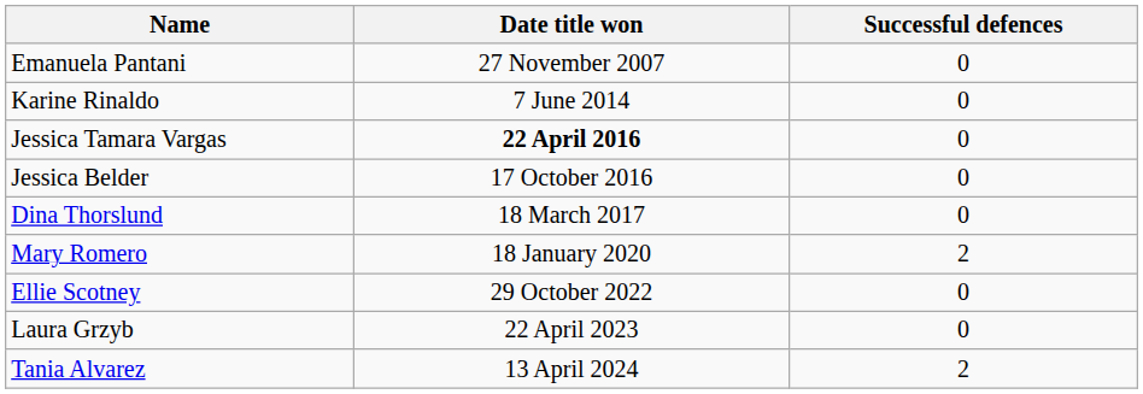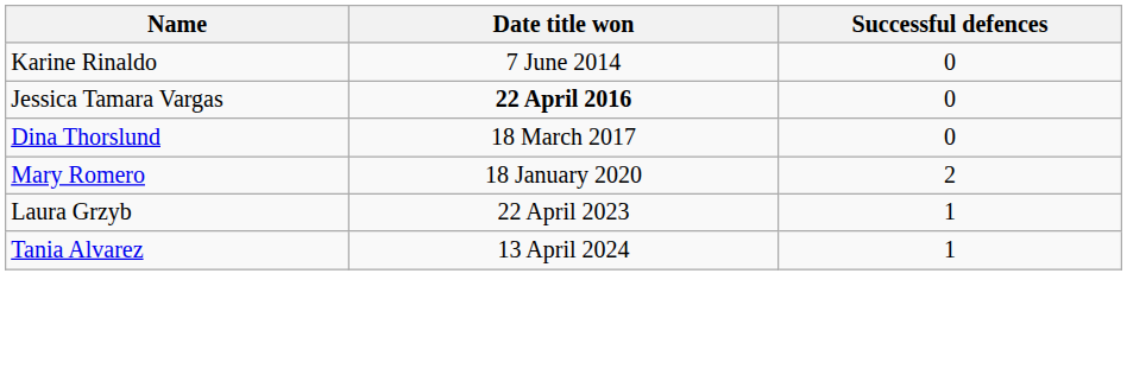- row: Emanuela Pantani | 27 November 2007 | 0
- row: Jessica Belder | 17 October 2016 | 0
- row: Ellie Scotney | 29 October 2022 | 0
Laura Grzyb | Successful defences: 0 -> 1
Tania Alvarez | Successful defences: 2 -> 1
